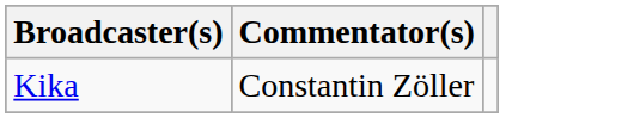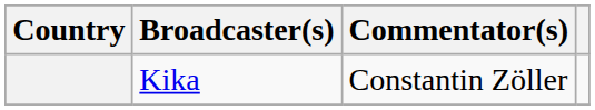+ column: Country
